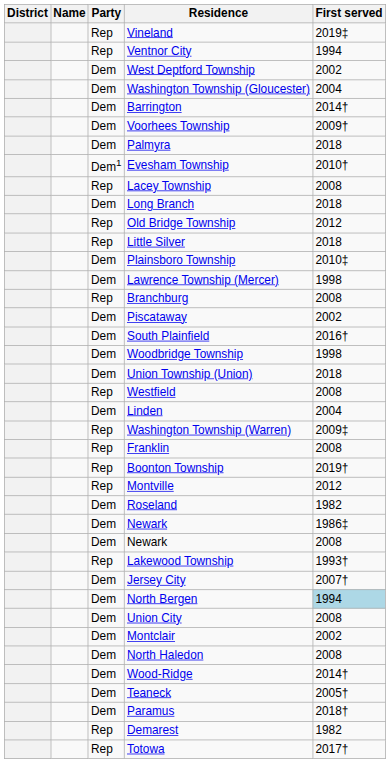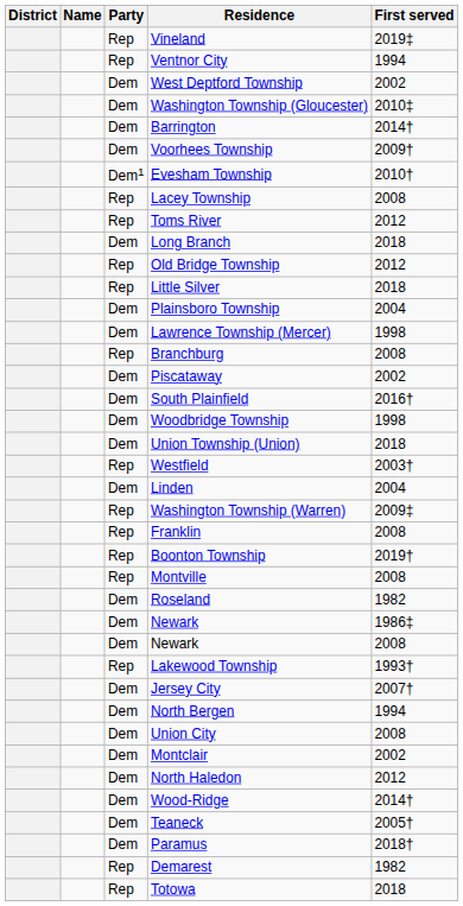Washington Township (Gloucester) | First served: 2004 -> 2010‡
- row: Dem | Palmyra | 2018
+ row: Rep | Toms River | 2012
Plainsboro Township | First served: 2010‡ -> 2004
Westfield | First served: 2008 -> 2003†
Montville | First served: 2012 -> 2008
North Bergen | First served: lightblue background -> no background
North Haledon | First served: 2008 -> 2012
Totowa | First served: 2017† -> 2018
